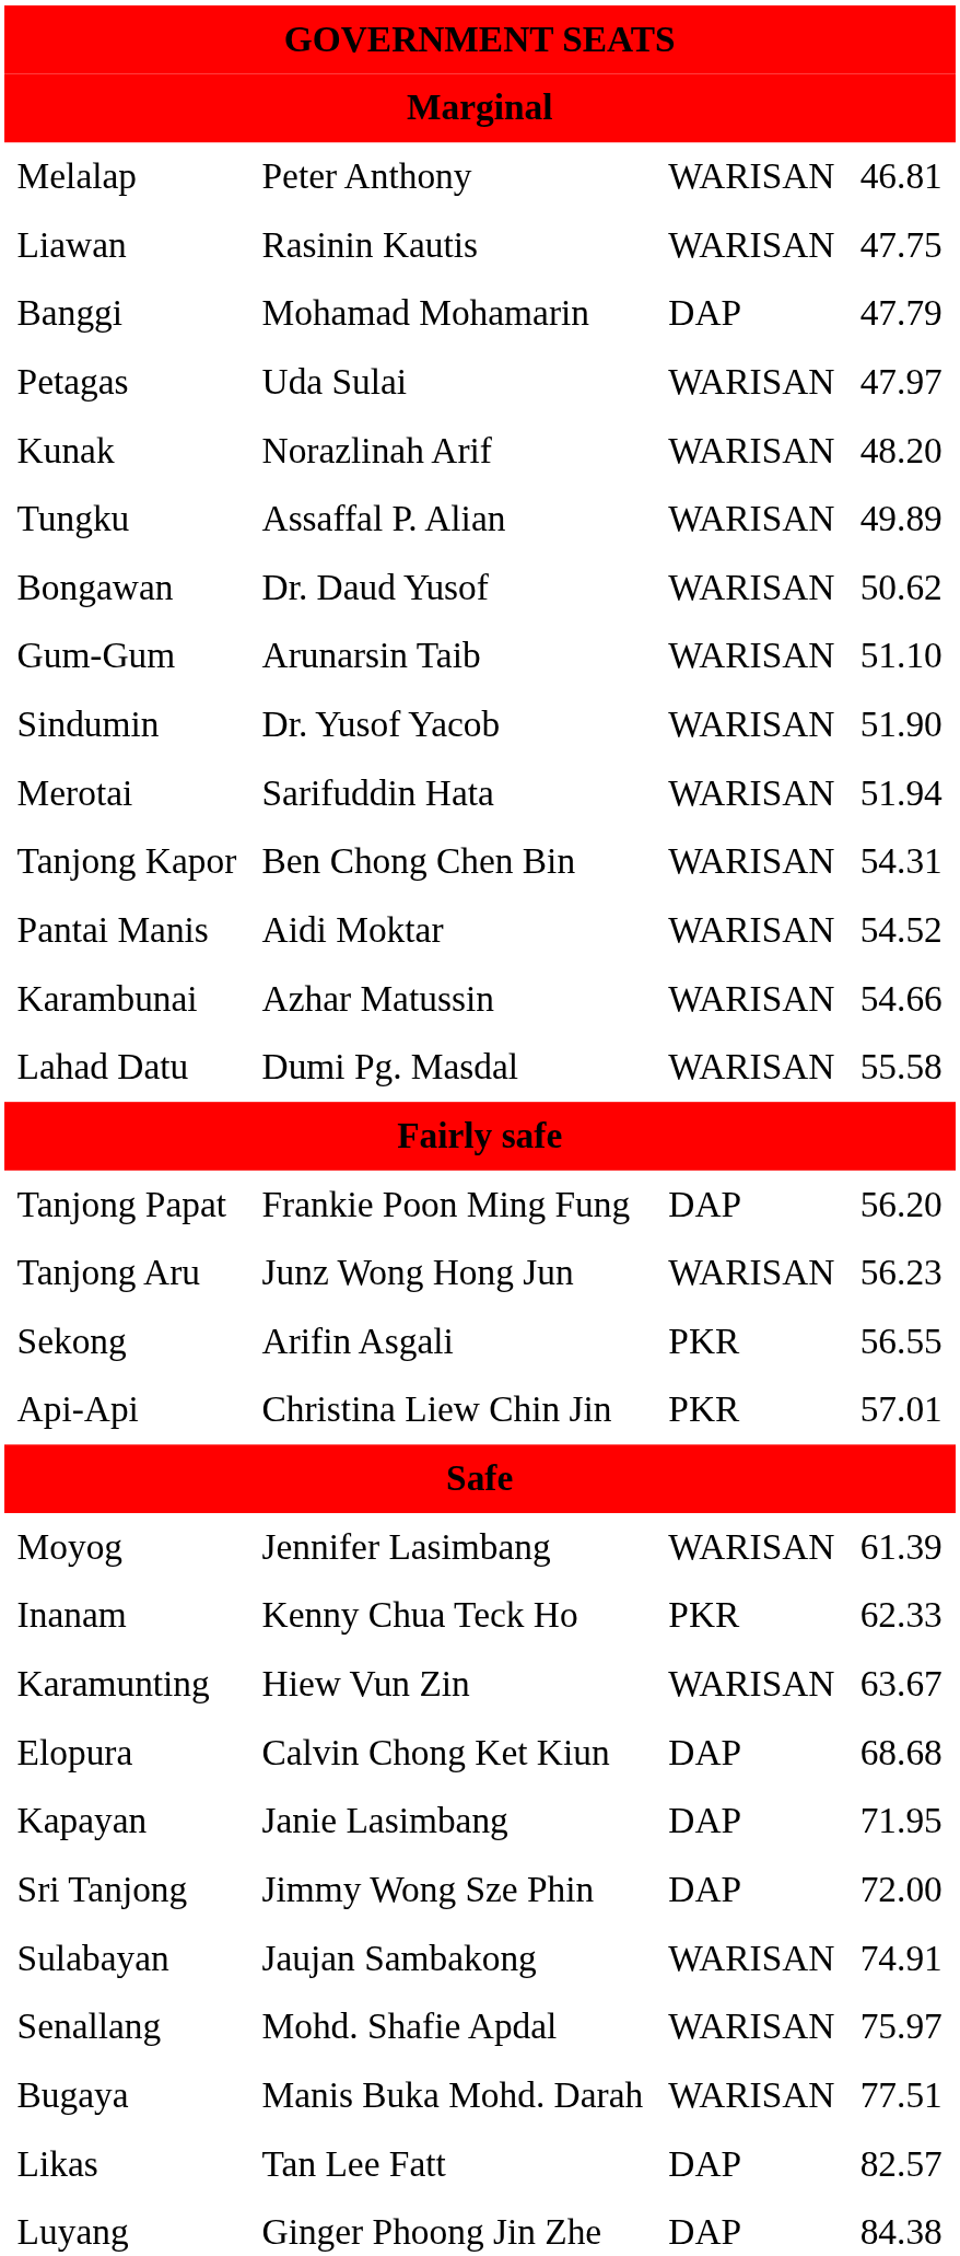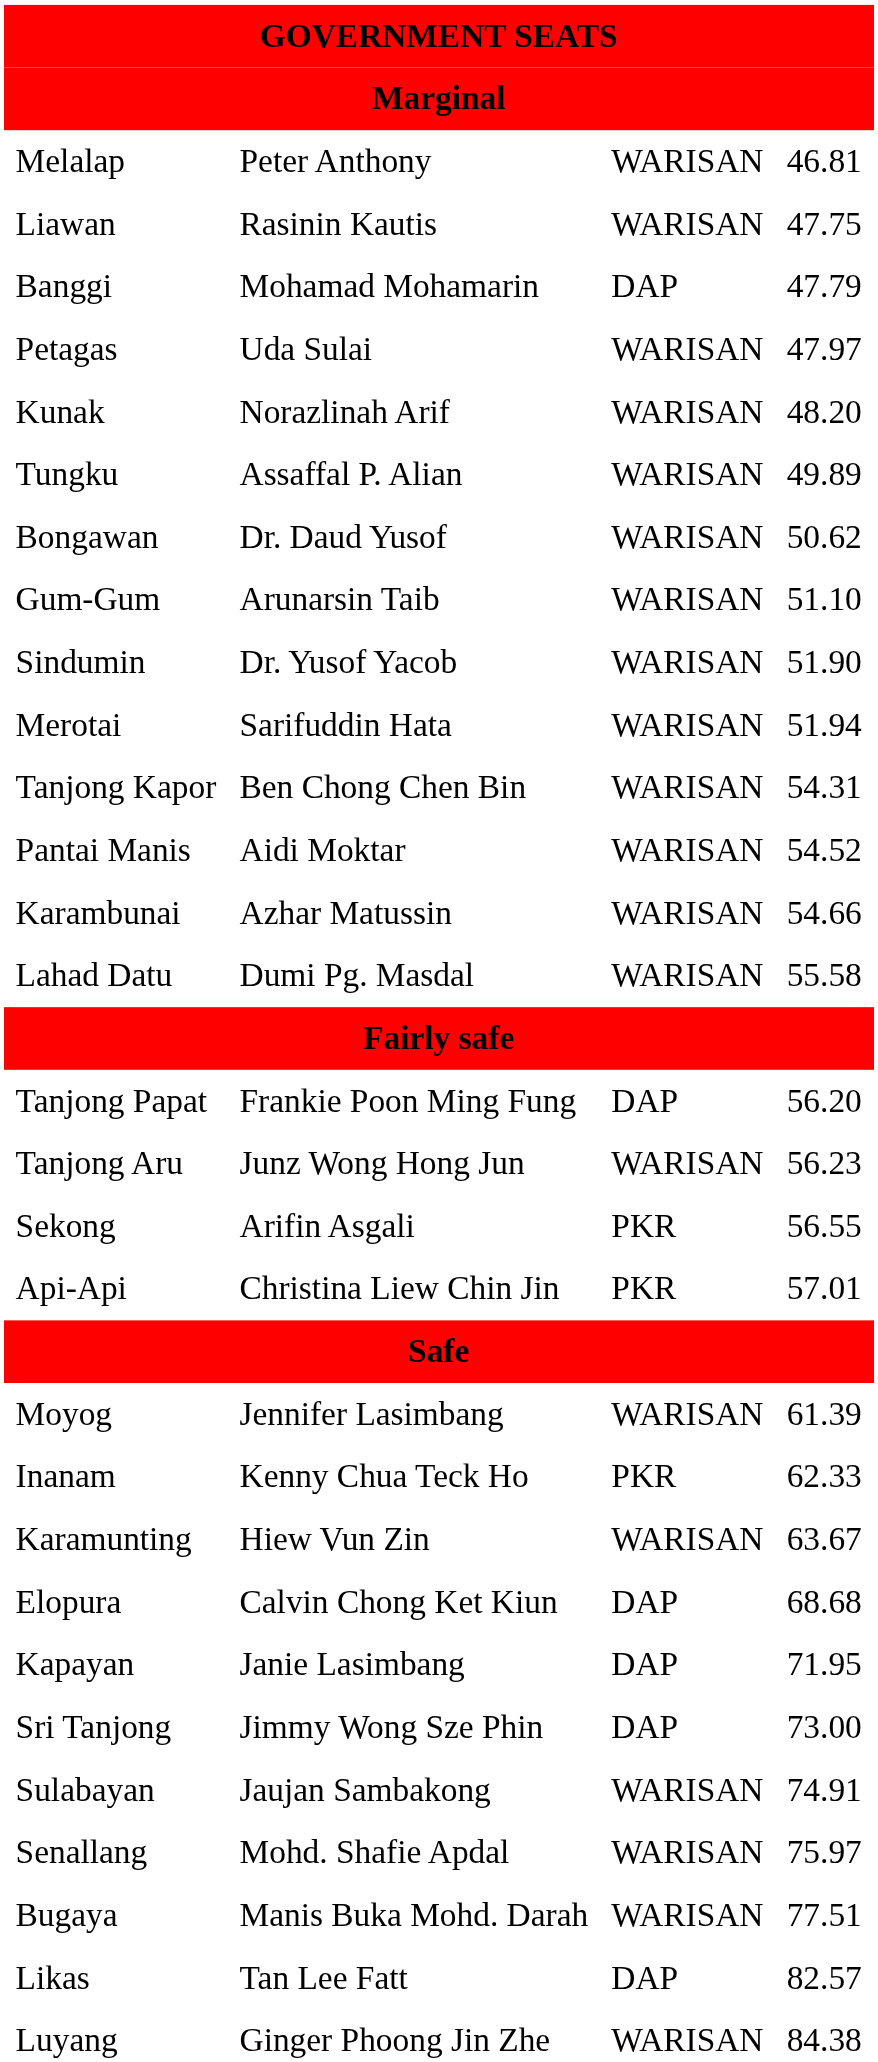Sri Tanjong | column 4: 72.00 -> 73.00
Luyang | column 3: DAP -> WARISAN
